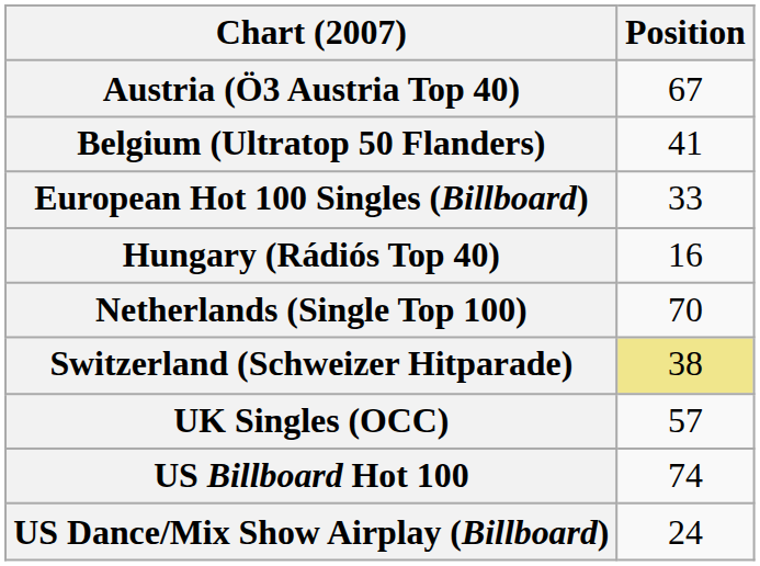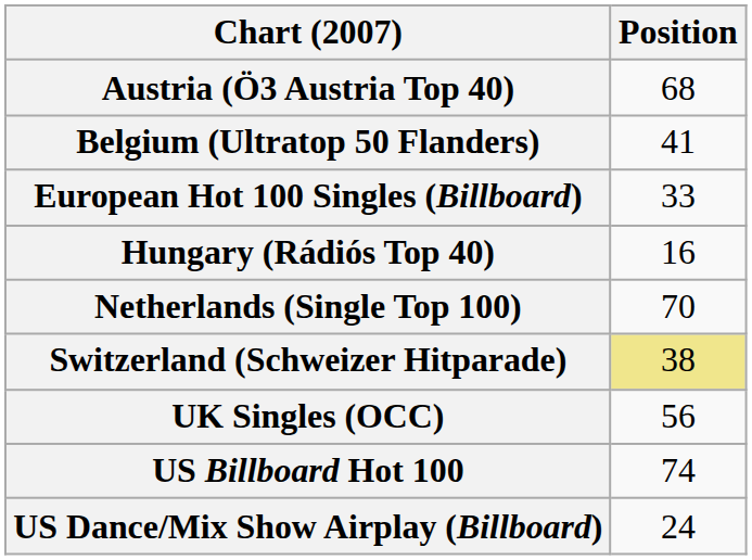Austria (Ö3 Austria Top 40) | Position: 67 -> 68
UK Singles (OCC) | Position: 57 -> 56
